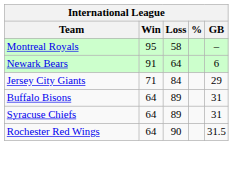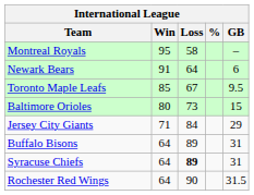+ row: Toronto Maple Leafs | 85 | 67 | 9.5
+ row: Baltimore Orioles | 80 | 73 | 15
Syracuse Chiefs | Loss: normal -> bold
